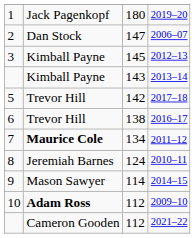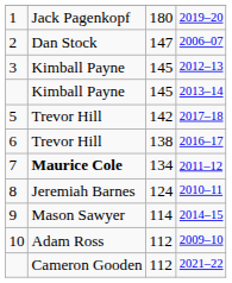2013–14 | column 3: 143 -> 145
2009–10 | column 2: bold -> normal
